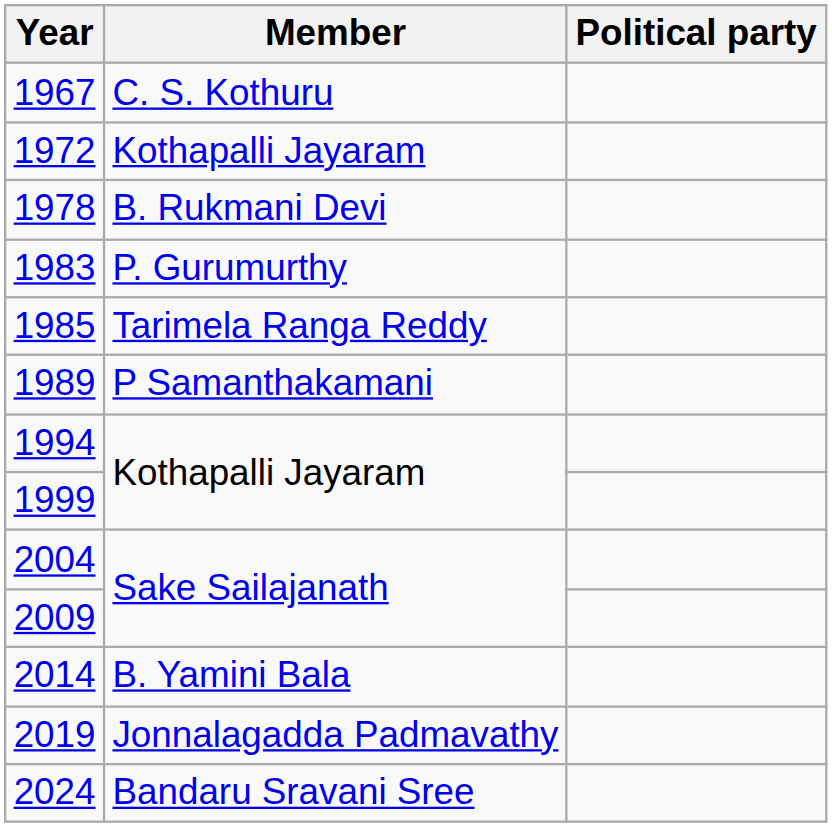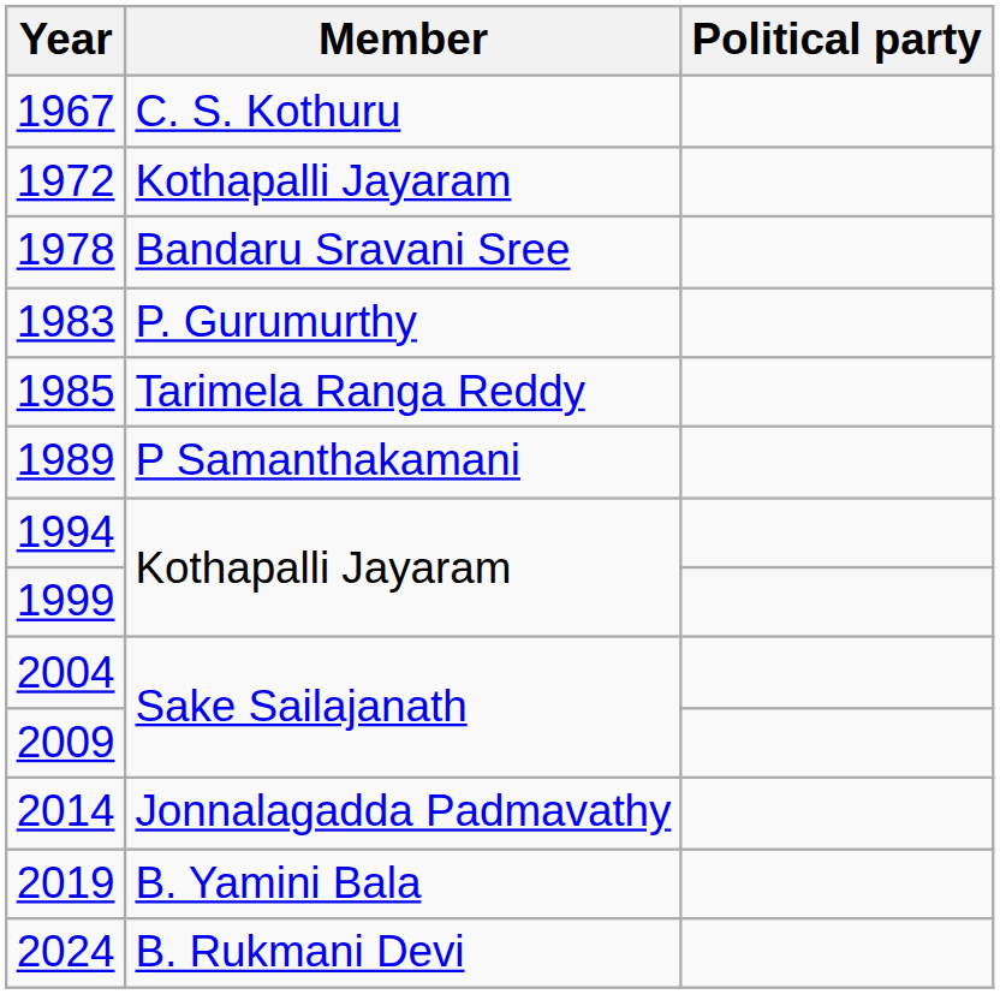1978 | Member: B. Rukmani Devi -> Bandaru Sravani Sree
2014 | Member: B. Yamini Bala -> Jonnalagadda Padmavathy
2019 | Member: Jonnalagadda Padmavathy -> B. Yamini Bala
2024 | Member: Bandaru Sravani Sree -> B. Rukmani Devi
